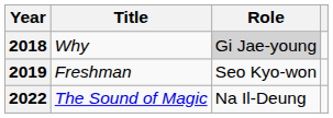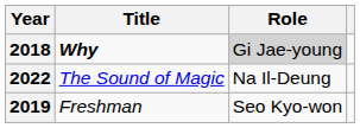2018 | Title: normal -> bold
rows swapped: 2019 <-> 2022
